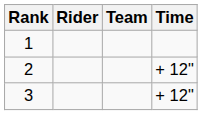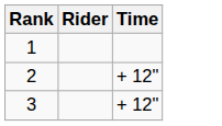- column: Team
